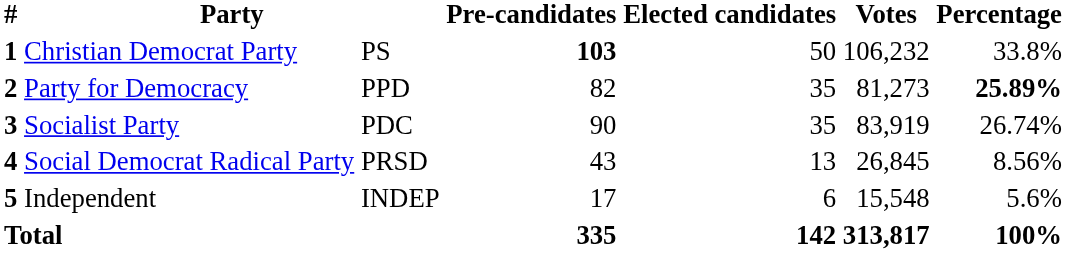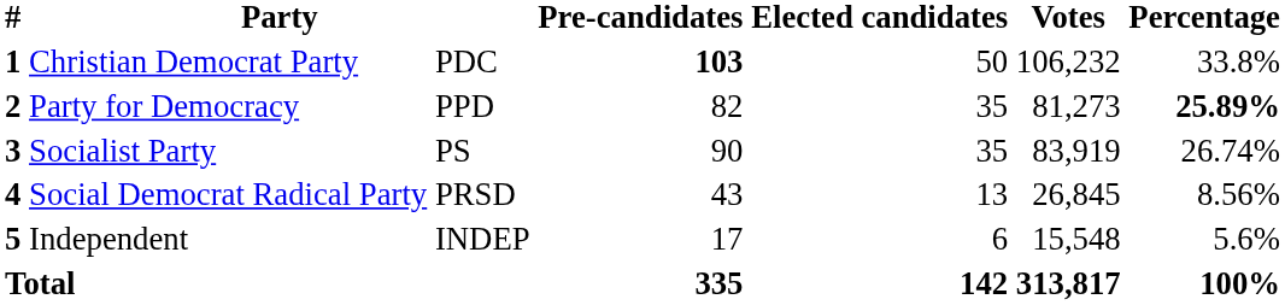Christian Democrat Party | column 3: PS -> PDC
Socialist Party | column 3: PDC -> PS
